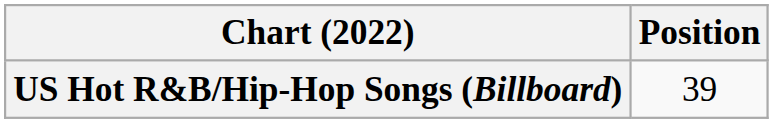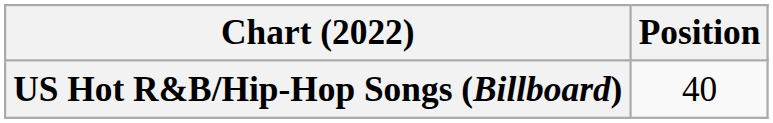US Hot R&B/Hip-Hop Songs (Billboard) | Position: 39 -> 40
